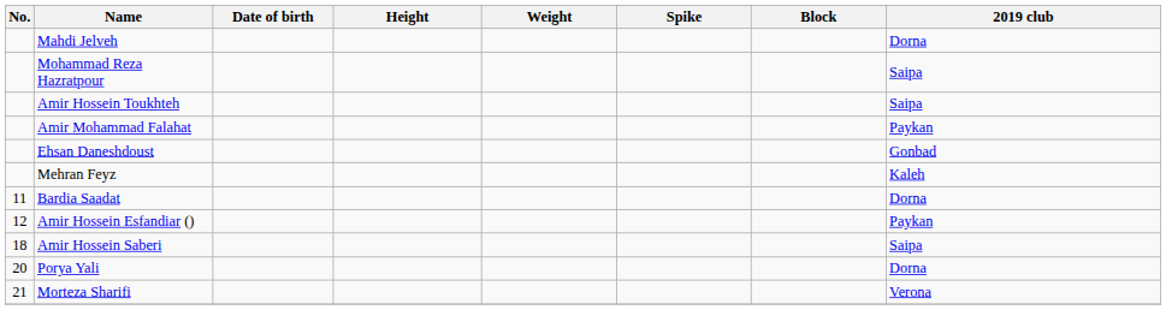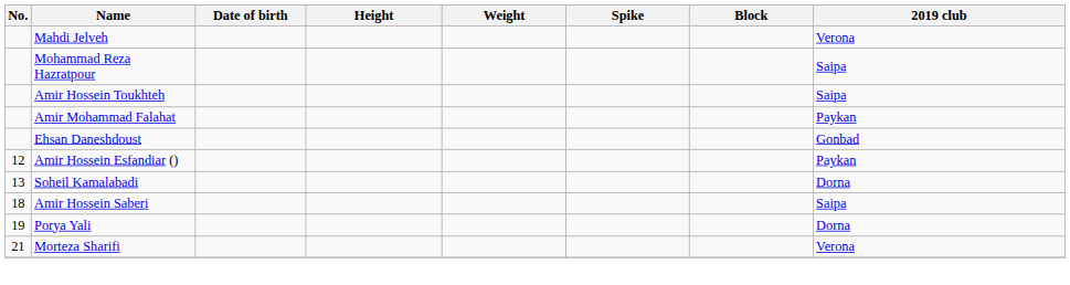Mahdi Jelveh | 2019 club: Dorna -> Verona
- row: Mehran Feyz | Kaleh
- row: 11 | Bardia Saadat | Dorna
+ row: 13 | Soheil Kamalabadi | Dorna
Porya Yali | No.: 20 -> 19
